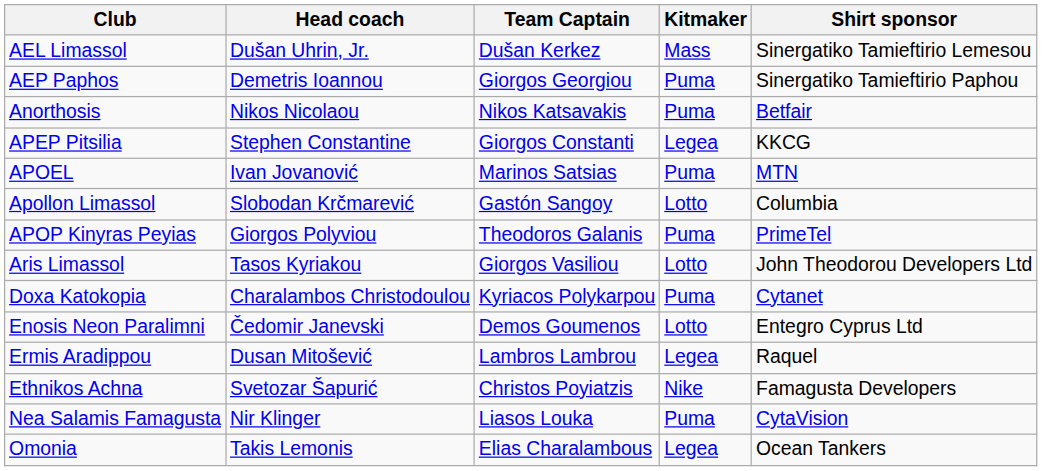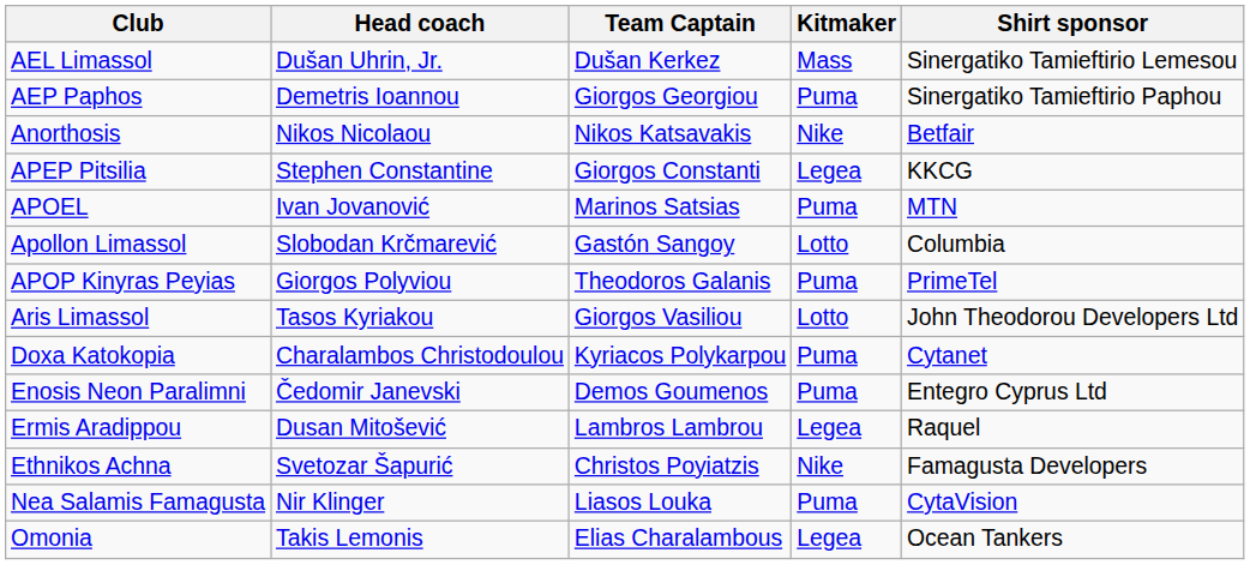Anorthosis | Kitmaker: Puma -> Nike
Enosis Neon Paralimni | Kitmaker: Lotto -> Puma
